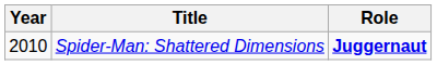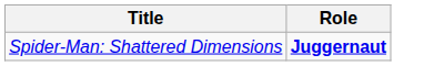- column: Year | 2010
